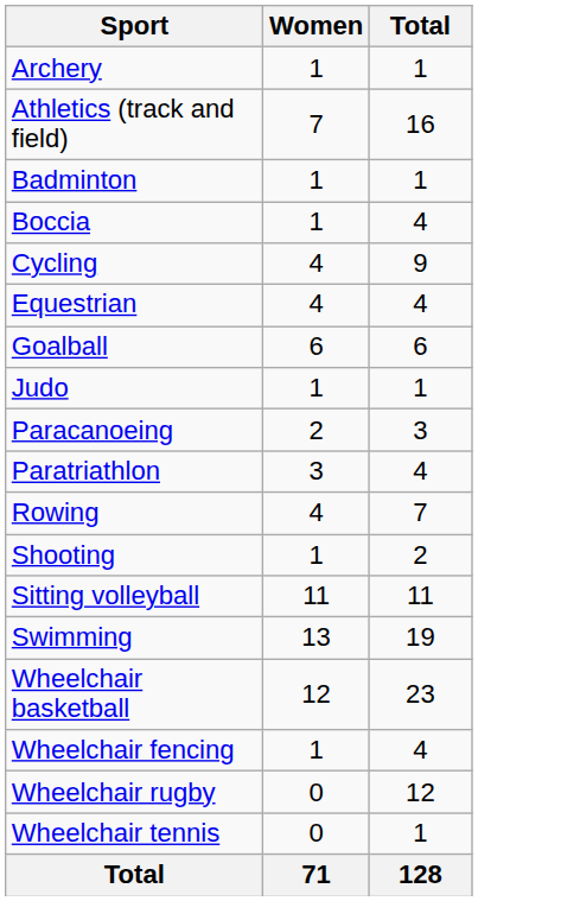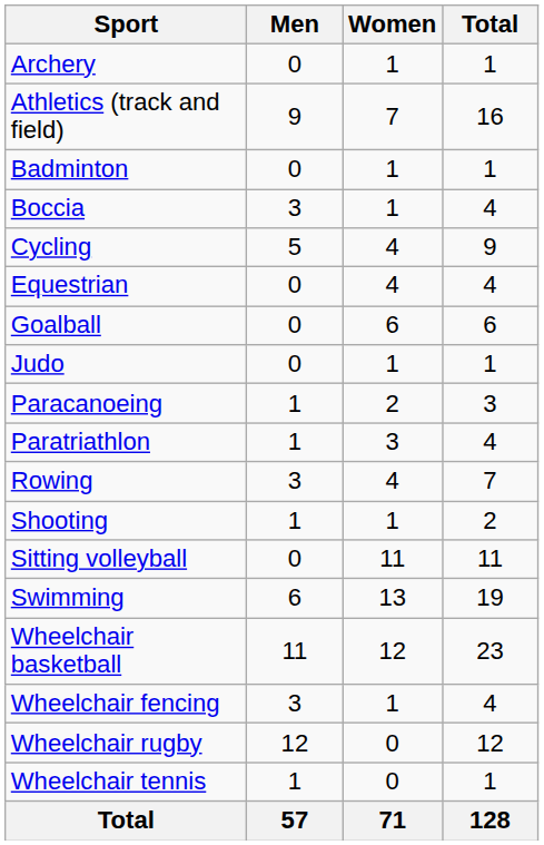+ column: Men | 0 | 9 | 0 | 3 | 5 | 0 | 0 | 0 | 1 | 1 | 3 | 1 | 0 | 6 | 11 | 3 | 12 | 1 | 57
